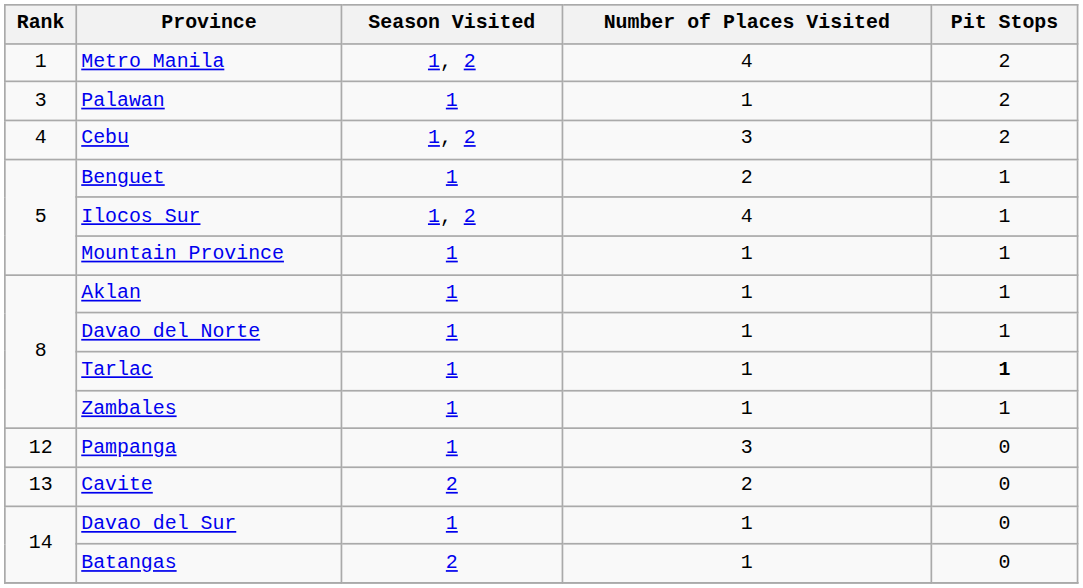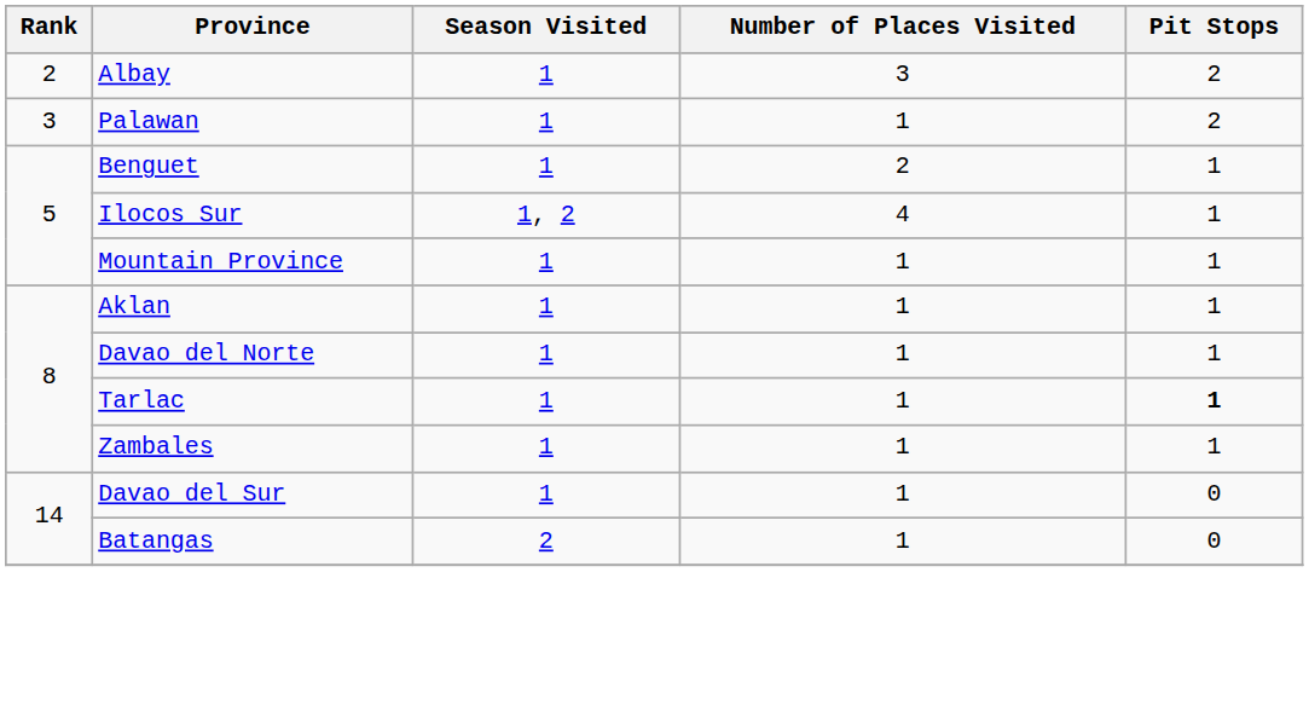- row: 1 | Metro Manila | 1, 2 | 4 | 2
+ row: 2 | Albay | 1 | 3 | 2
- row: 4 | Cebu | 1, 2 | 3 | 2
- row: 12 | Pampanga | 1 | 3 | 0
- row: 13 | Cavite | 2 | 2 | 0
